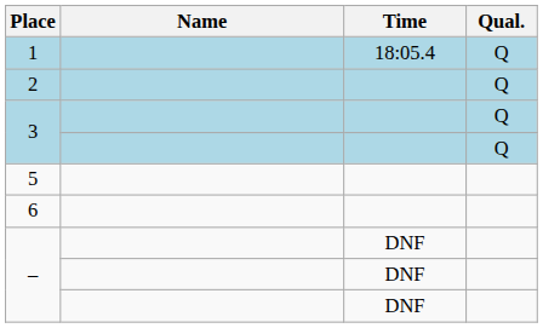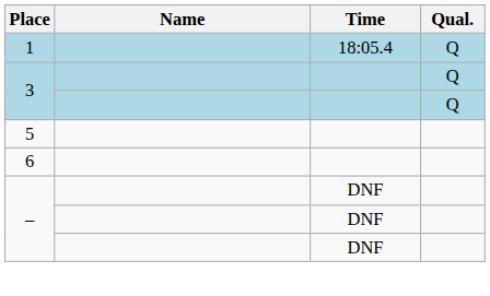- row: 2 | Q
